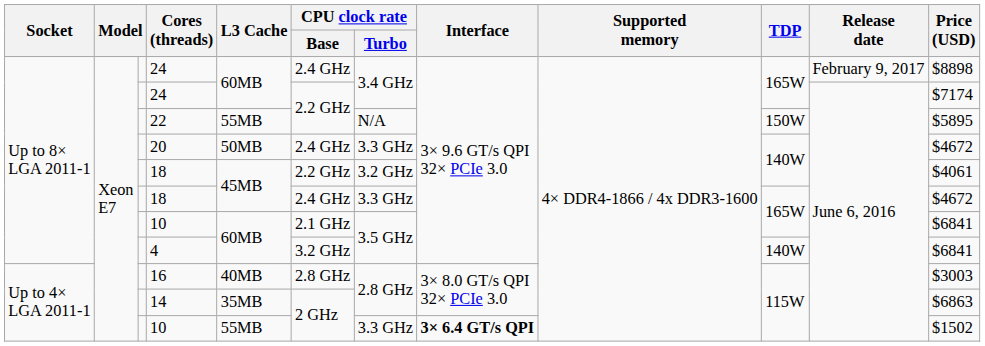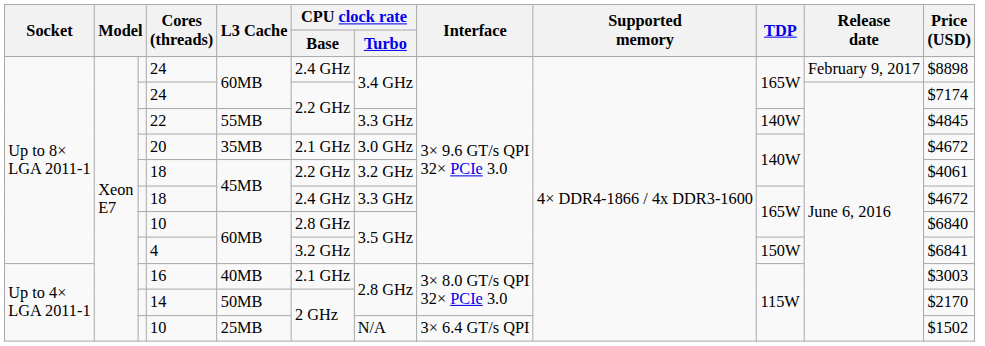22 | CPU clock rate / Turbo: N/A -> 3.3 GHz
22 | TDP: 150W -> 140W
22 | Price (USD): $5895 -> $4845
20 | L3 Cache: 50MB -> 35MB
20 | CPU clock rate / Base: 2.4 GHz -> 2.1 GHz
20 | CPU clock rate / Turbo: 3.3 GHz -> 3.0 GHz
Up to 8× LGA 2011-1 / 10 | CPU clock rate / Base: 2.1 GHz -> 2.8 GHz
Up to 8× LGA 2011-1 / 10 | Price (USD): $6841 -> $6840
4 | TDP: 140W -> 150W
16 | CPU clock rate / Base: 2.8 GHz -> 2.1 GHz
14 | L3 Cache: 35MB -> 50MB
14 | Price (USD): $6863 -> $2170
Up to 4× LGA 2011-1 / 10 | L3 Cache: 55MB -> 25MB
Up to 4× LGA 2011-1 / 10 | CPU clock rate / Turbo: 3.3 GHz -> N/A
Up to 4× LGA 2011-1 / 10 | Interface: bold -> normal
